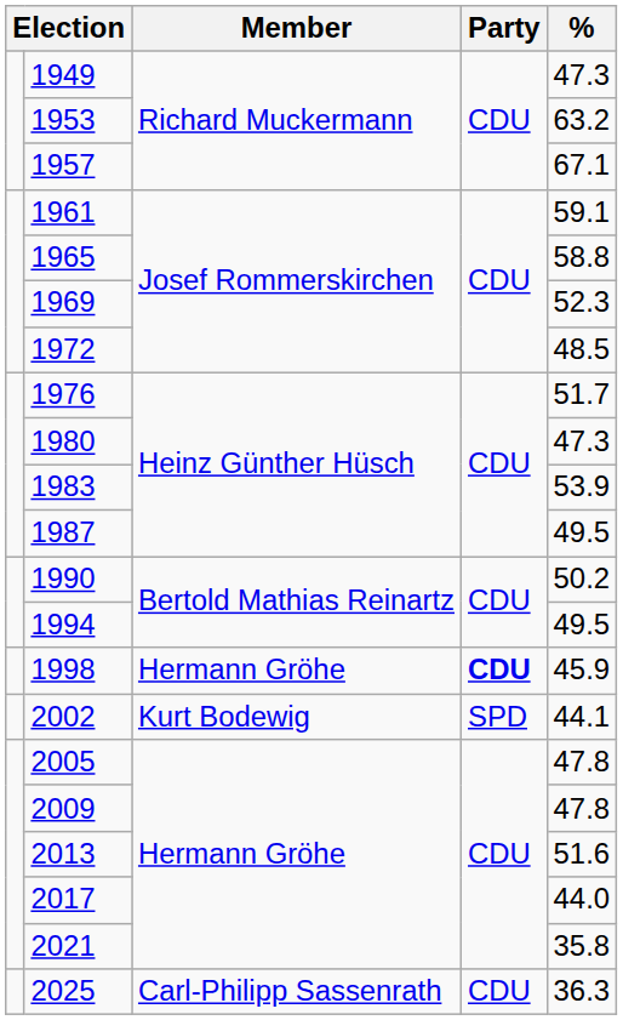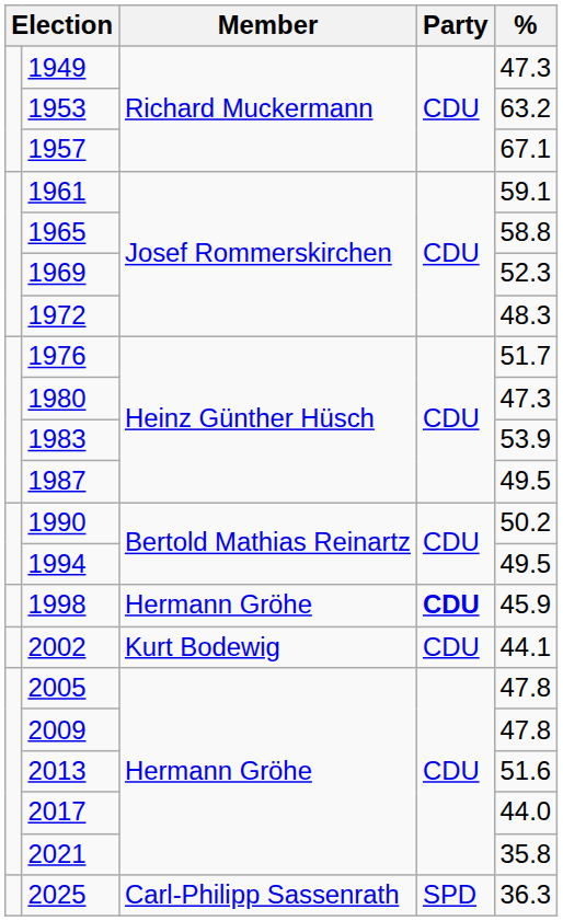1972 | %: 48.5 -> 48.3
2002 | Party: SPD -> CDU
2025 | Party: CDU -> SPD
